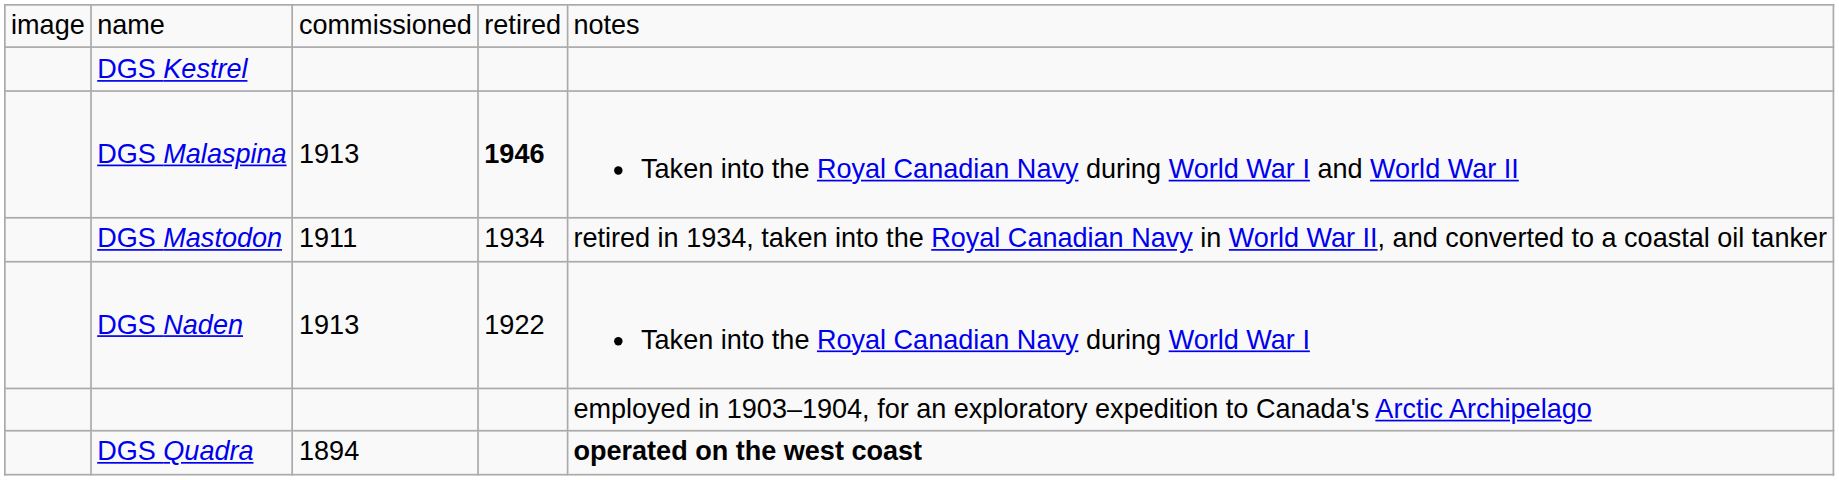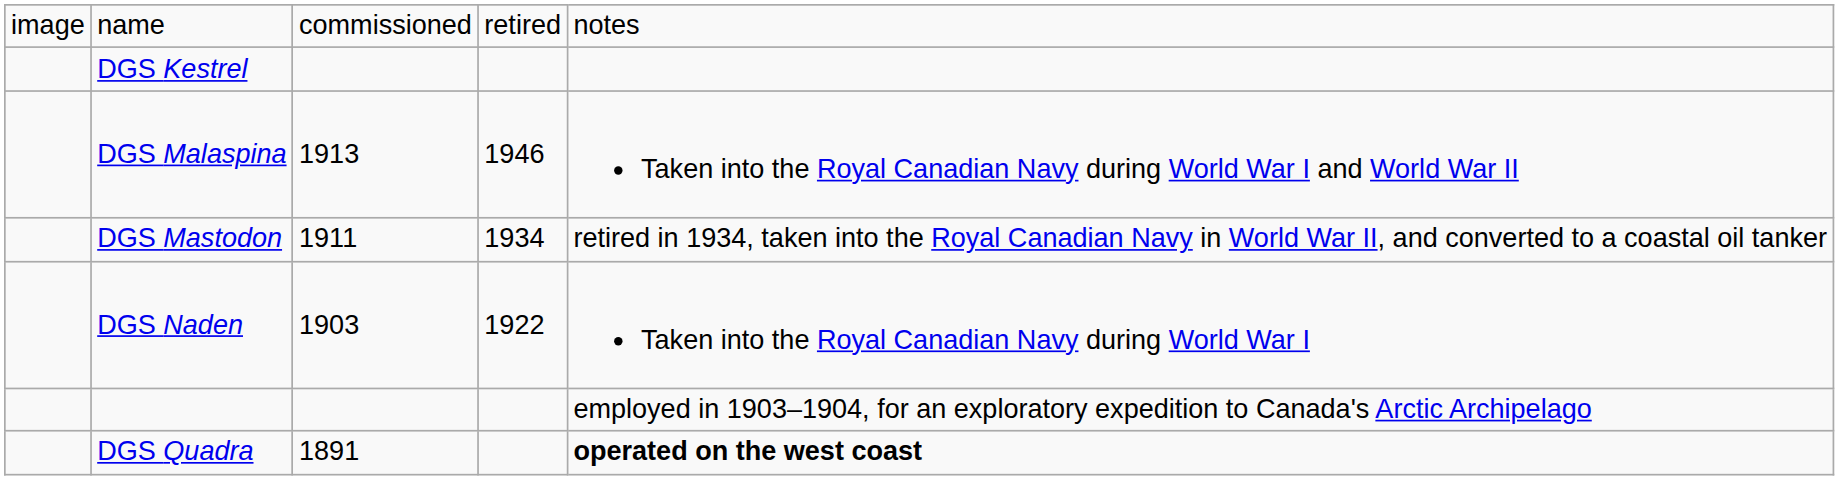DGS Malaspina | column 4: bold -> normal
DGS Naden | column 3: 1913 -> 1903
DGS Quadra | column 3: 1894 -> 1891
